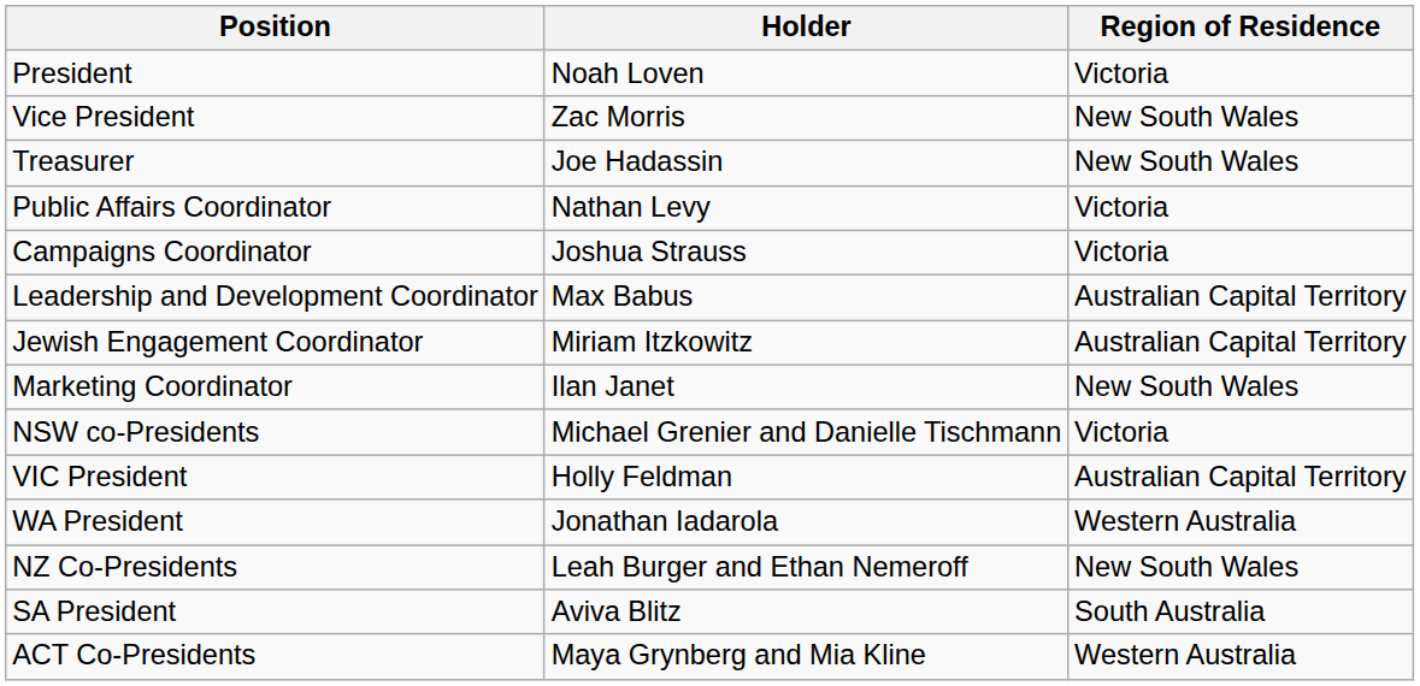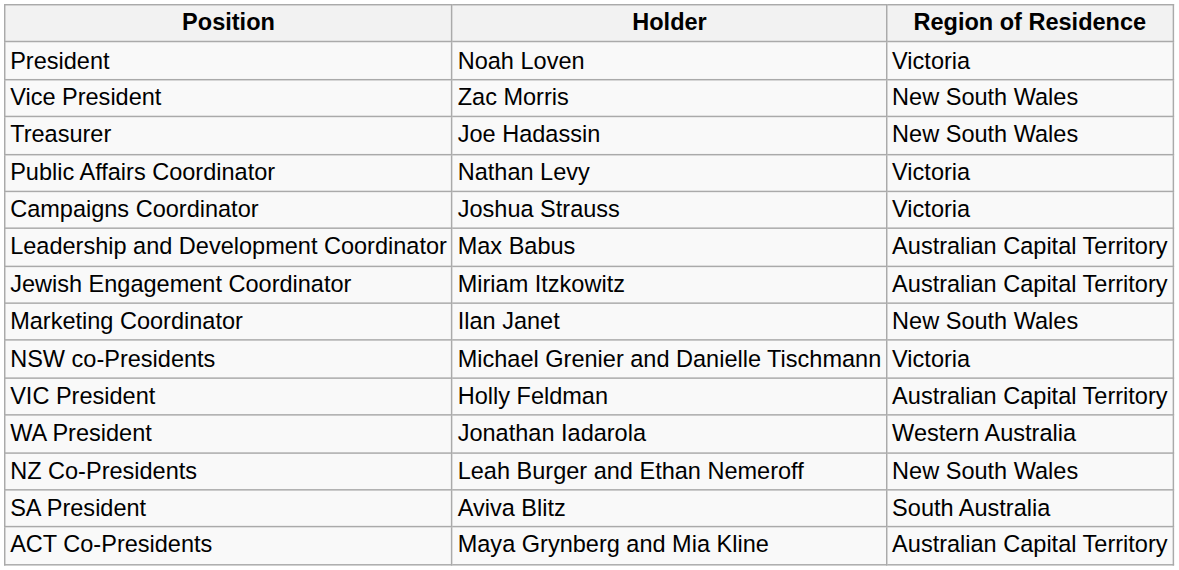ACT Co-Presidents | Region of Residence: Western Australia -> Australian Capital Territory
